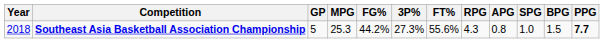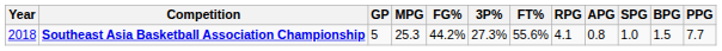Southeast Asia Basketball Association Championship | RPG: 4.3 -> 4.1
Southeast Asia Basketball Association Championship | PPG: bold -> normal
